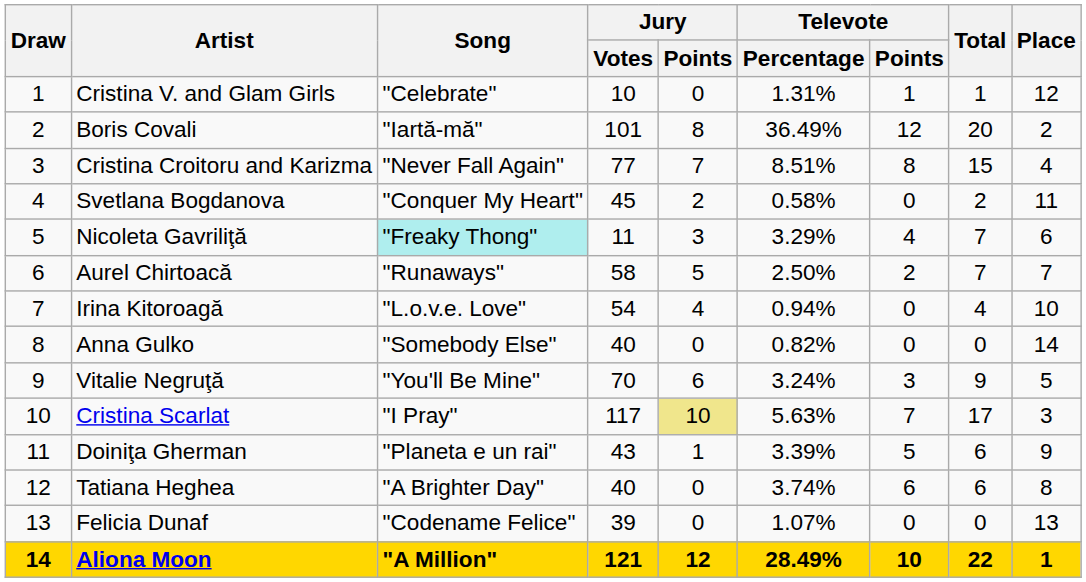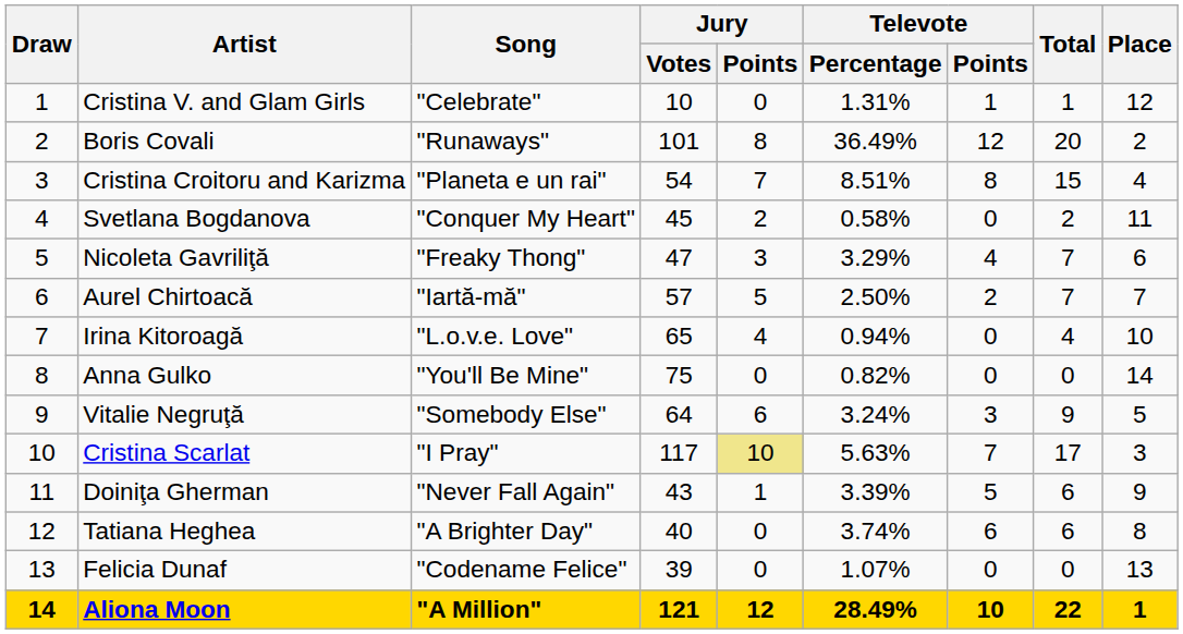Boris Covali | Song: "Iartă-mă" -> "Runaways"
Cristina Croitoru and Karizma | Song: "Never Fall Again" -> "Planeta e un rai"
Cristina Croitoru and Karizma | Jury / Votes: 77 -> 54
Nicoleta Gavriliţă | Song: paleturquoise background -> no background
Nicoleta Gavriliţă | Jury / Votes: 11 -> 47
Aurel Chirtoacă | Song: "Runaways" -> "Iartă-mă"
Aurel Chirtoacă | Jury / Votes: 58 -> 57
Irina Kitoroagă | Jury / Votes: 54 -> 65
Anna Gulko | Song: "Somebody Else" -> "You'll Be Mine"
Anna Gulko | Jury / Votes: 40 -> 75
Vitalie Negruţă | Song: "You'll Be Mine" -> "Somebody Else"
Vitalie Negruţă | Jury / Votes: 70 -> 64
Doiniţa Gherman | Song: "Planeta e un rai" -> "Never Fall Again"
